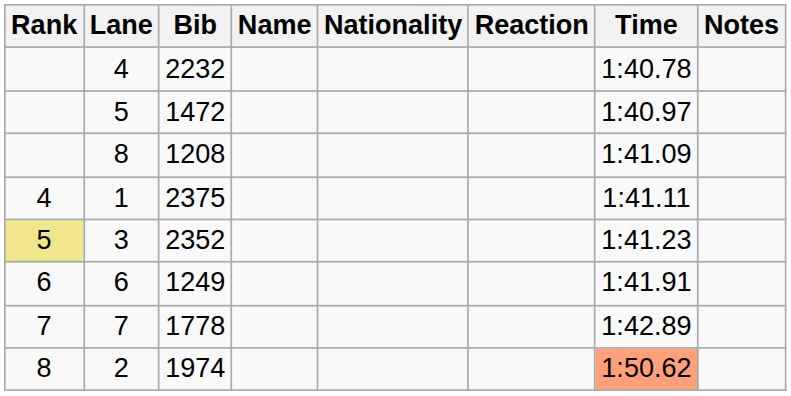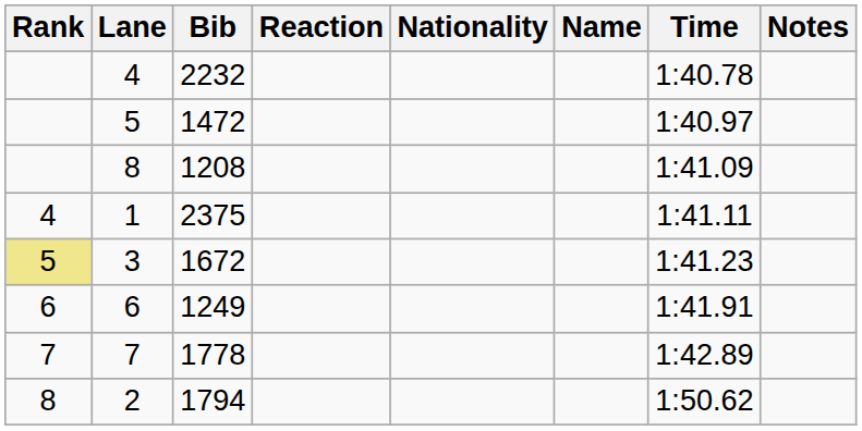columns swapped: Name <-> Reaction
3 | Bib: 2352 -> 1672
2 | Bib: 1974 -> 1794
2 | Time: lightsalmon background -> no background
